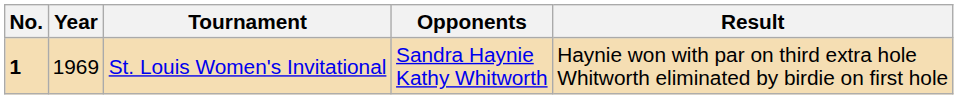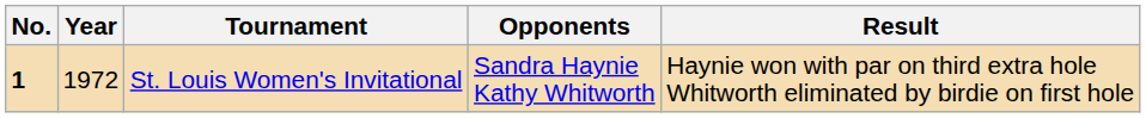St. Louis Women's Invitational | Year: 1969 -> 1972
